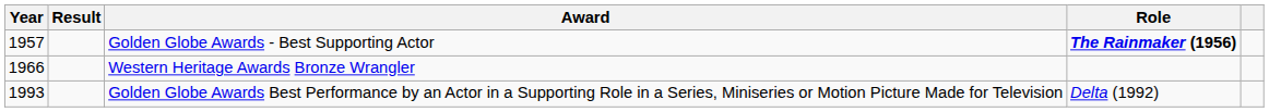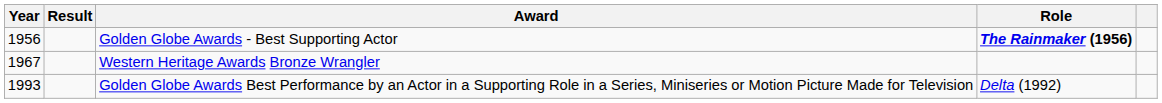Golden Globe Awards - Best Supporting Actor | Year: 1957 -> 1956
Western Heritage Awards Bronze Wrangler | Year: 1966 -> 1967
